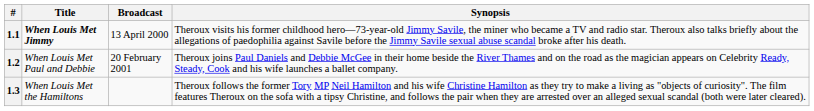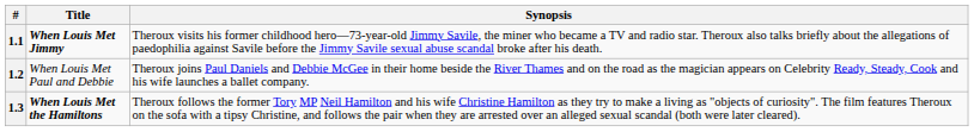- column: Broadcast | 13 April 2000 | 20 February 2001
1.3 | Title: normal -> bold
